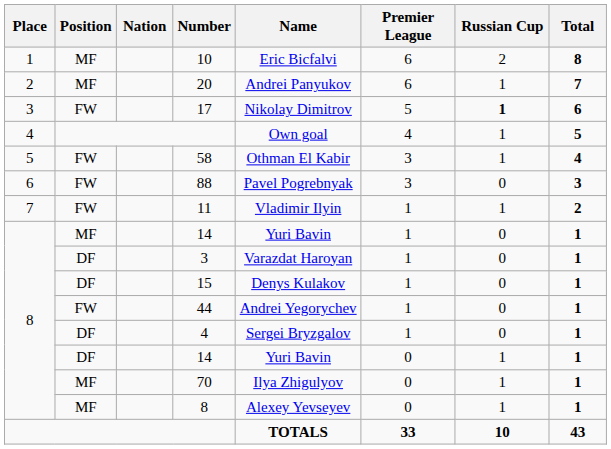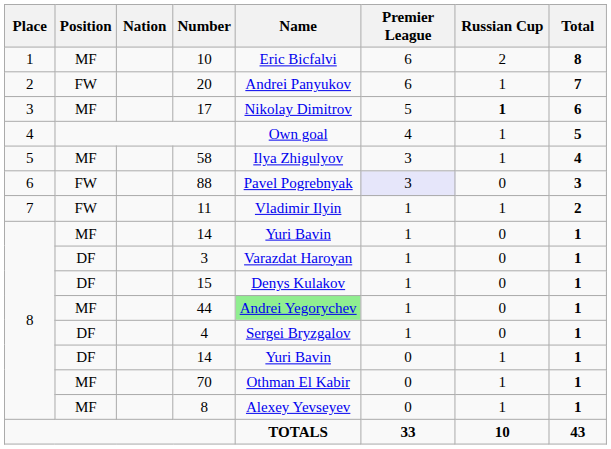20 | Position: MF -> FW
17 | Position: FW -> MF
58 | Position: FW -> MF
58 | Name: Othman El Kabir -> Ilya Zhigulyov
88 | Premier League: no background -> lavender background
44 | Position: FW -> MF
44 | Name: no background -> lightgreen background
70 | Name: Ilya Zhigulyov -> Othman El Kabir
